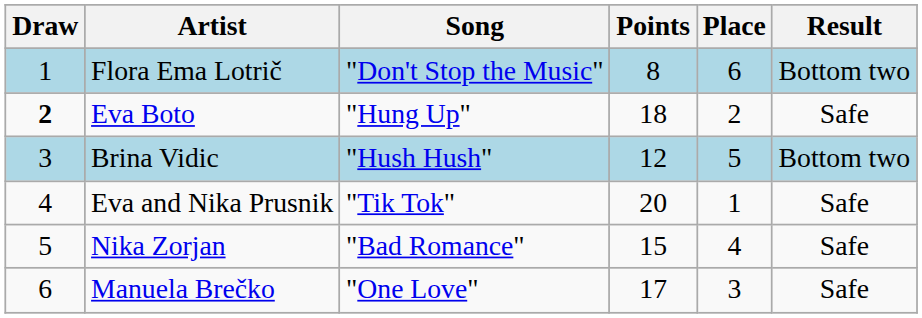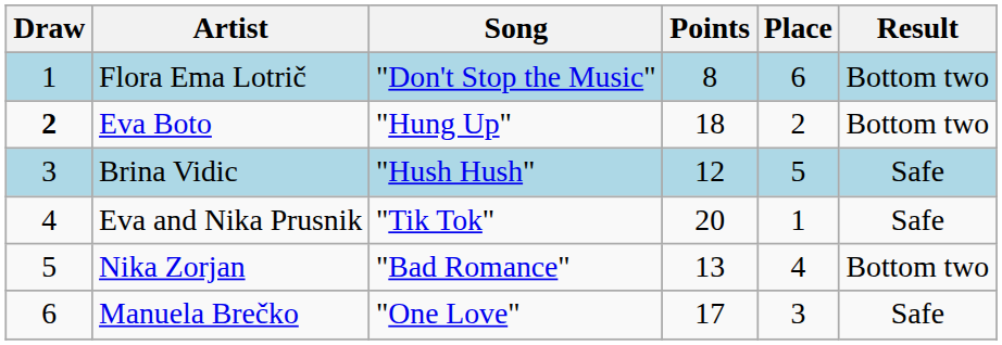Eva Boto | Result: Safe -> Bottom two
Brina Vidic | Result: Bottom two -> Safe
Nika Zorjan | Points: 15 -> 13
Nika Zorjan | Result: Safe -> Bottom two
